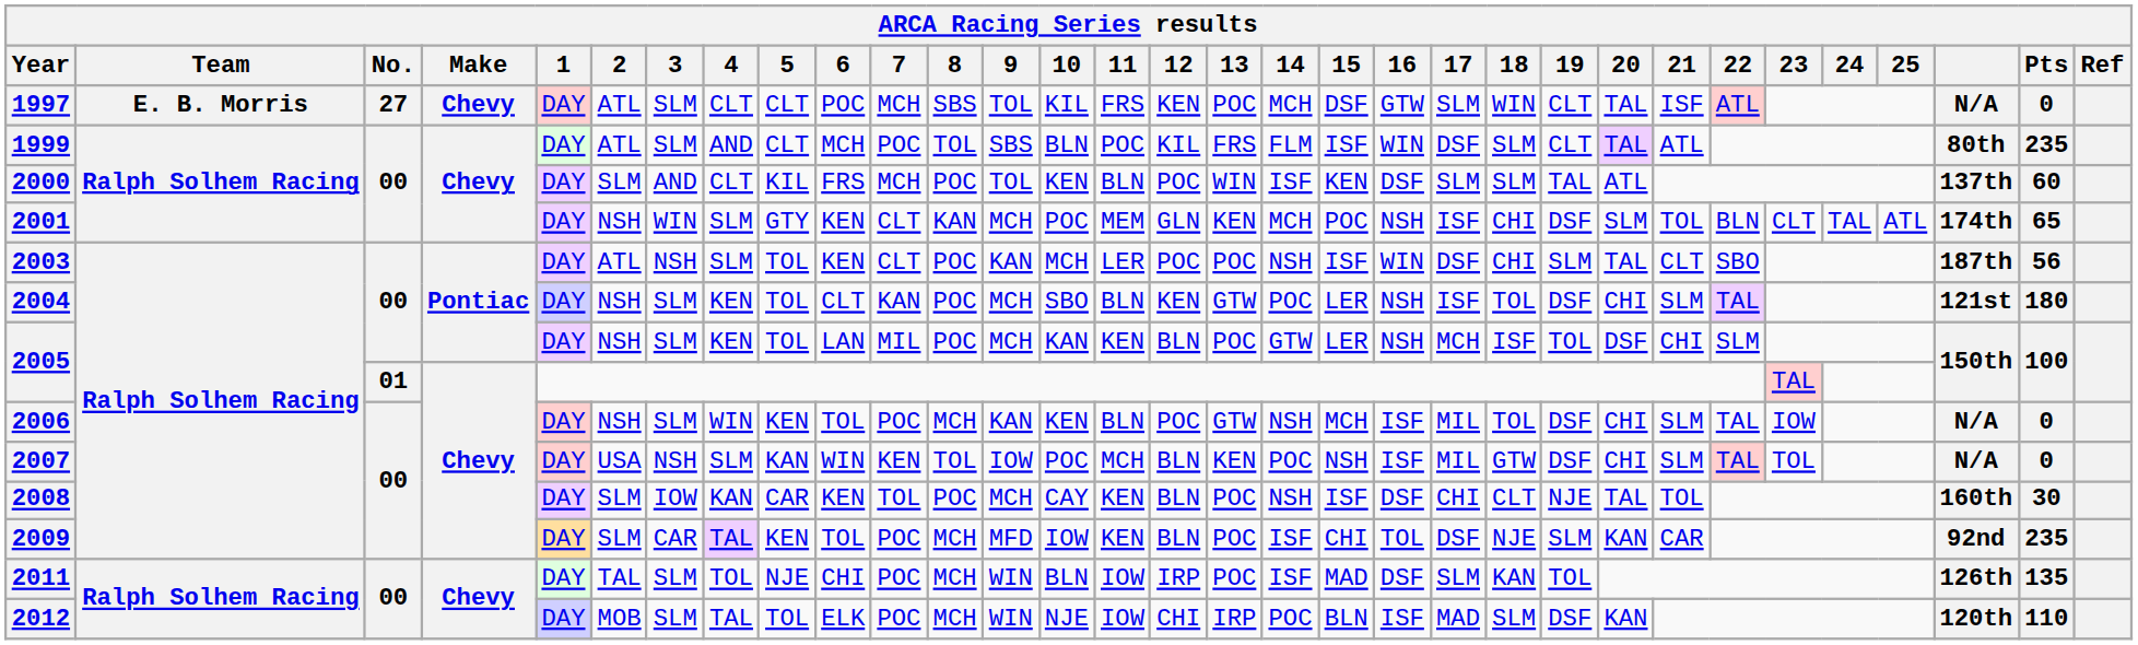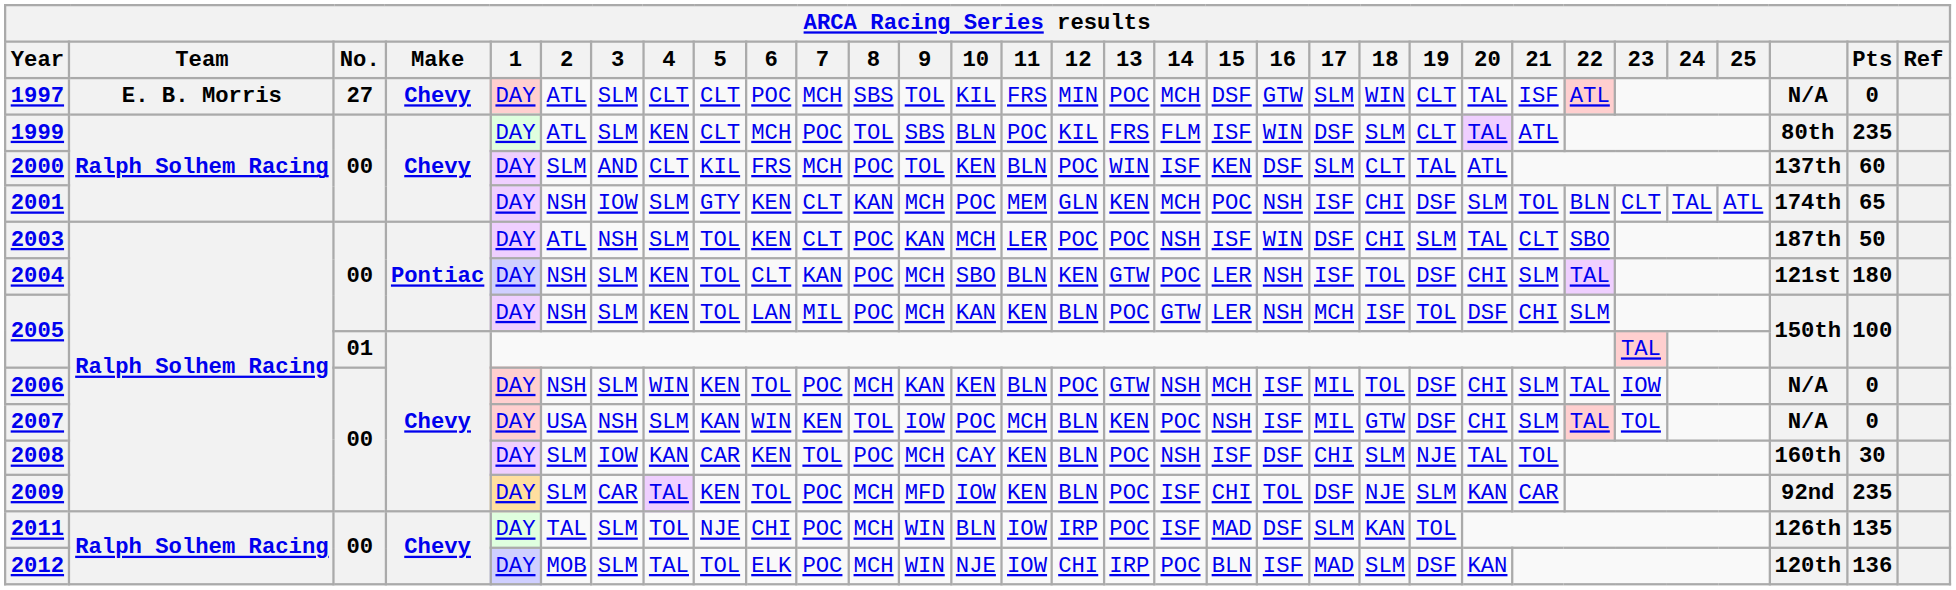1997 | 12: KEN -> MIN
1999 | 4: AND -> KEN
2000 | 18: SLM -> CLT
2001 | 3: WIN -> IOW
2003 | Pts: 56 -> 50
2008 | 18: CLT -> SLM
2012 | Pts: 110 -> 136
